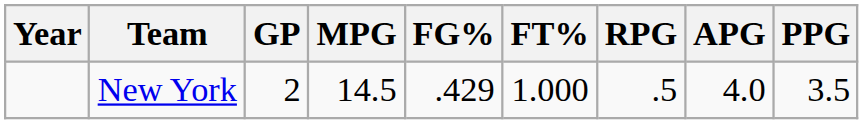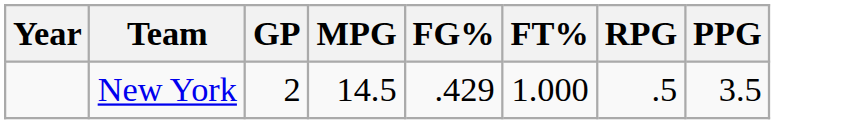- column: APG | 4.0
